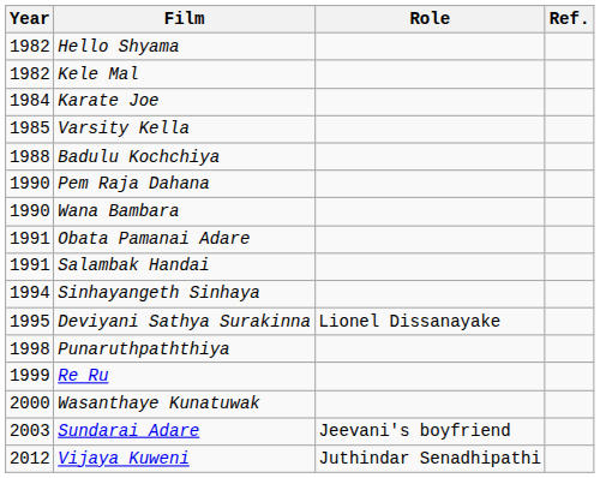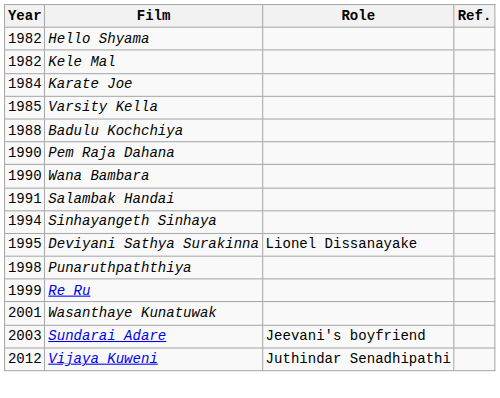- row: 1991 | Obata Pamanai Adare
Wasanthaye Kunatuwak | Year: 2000 -> 2001
